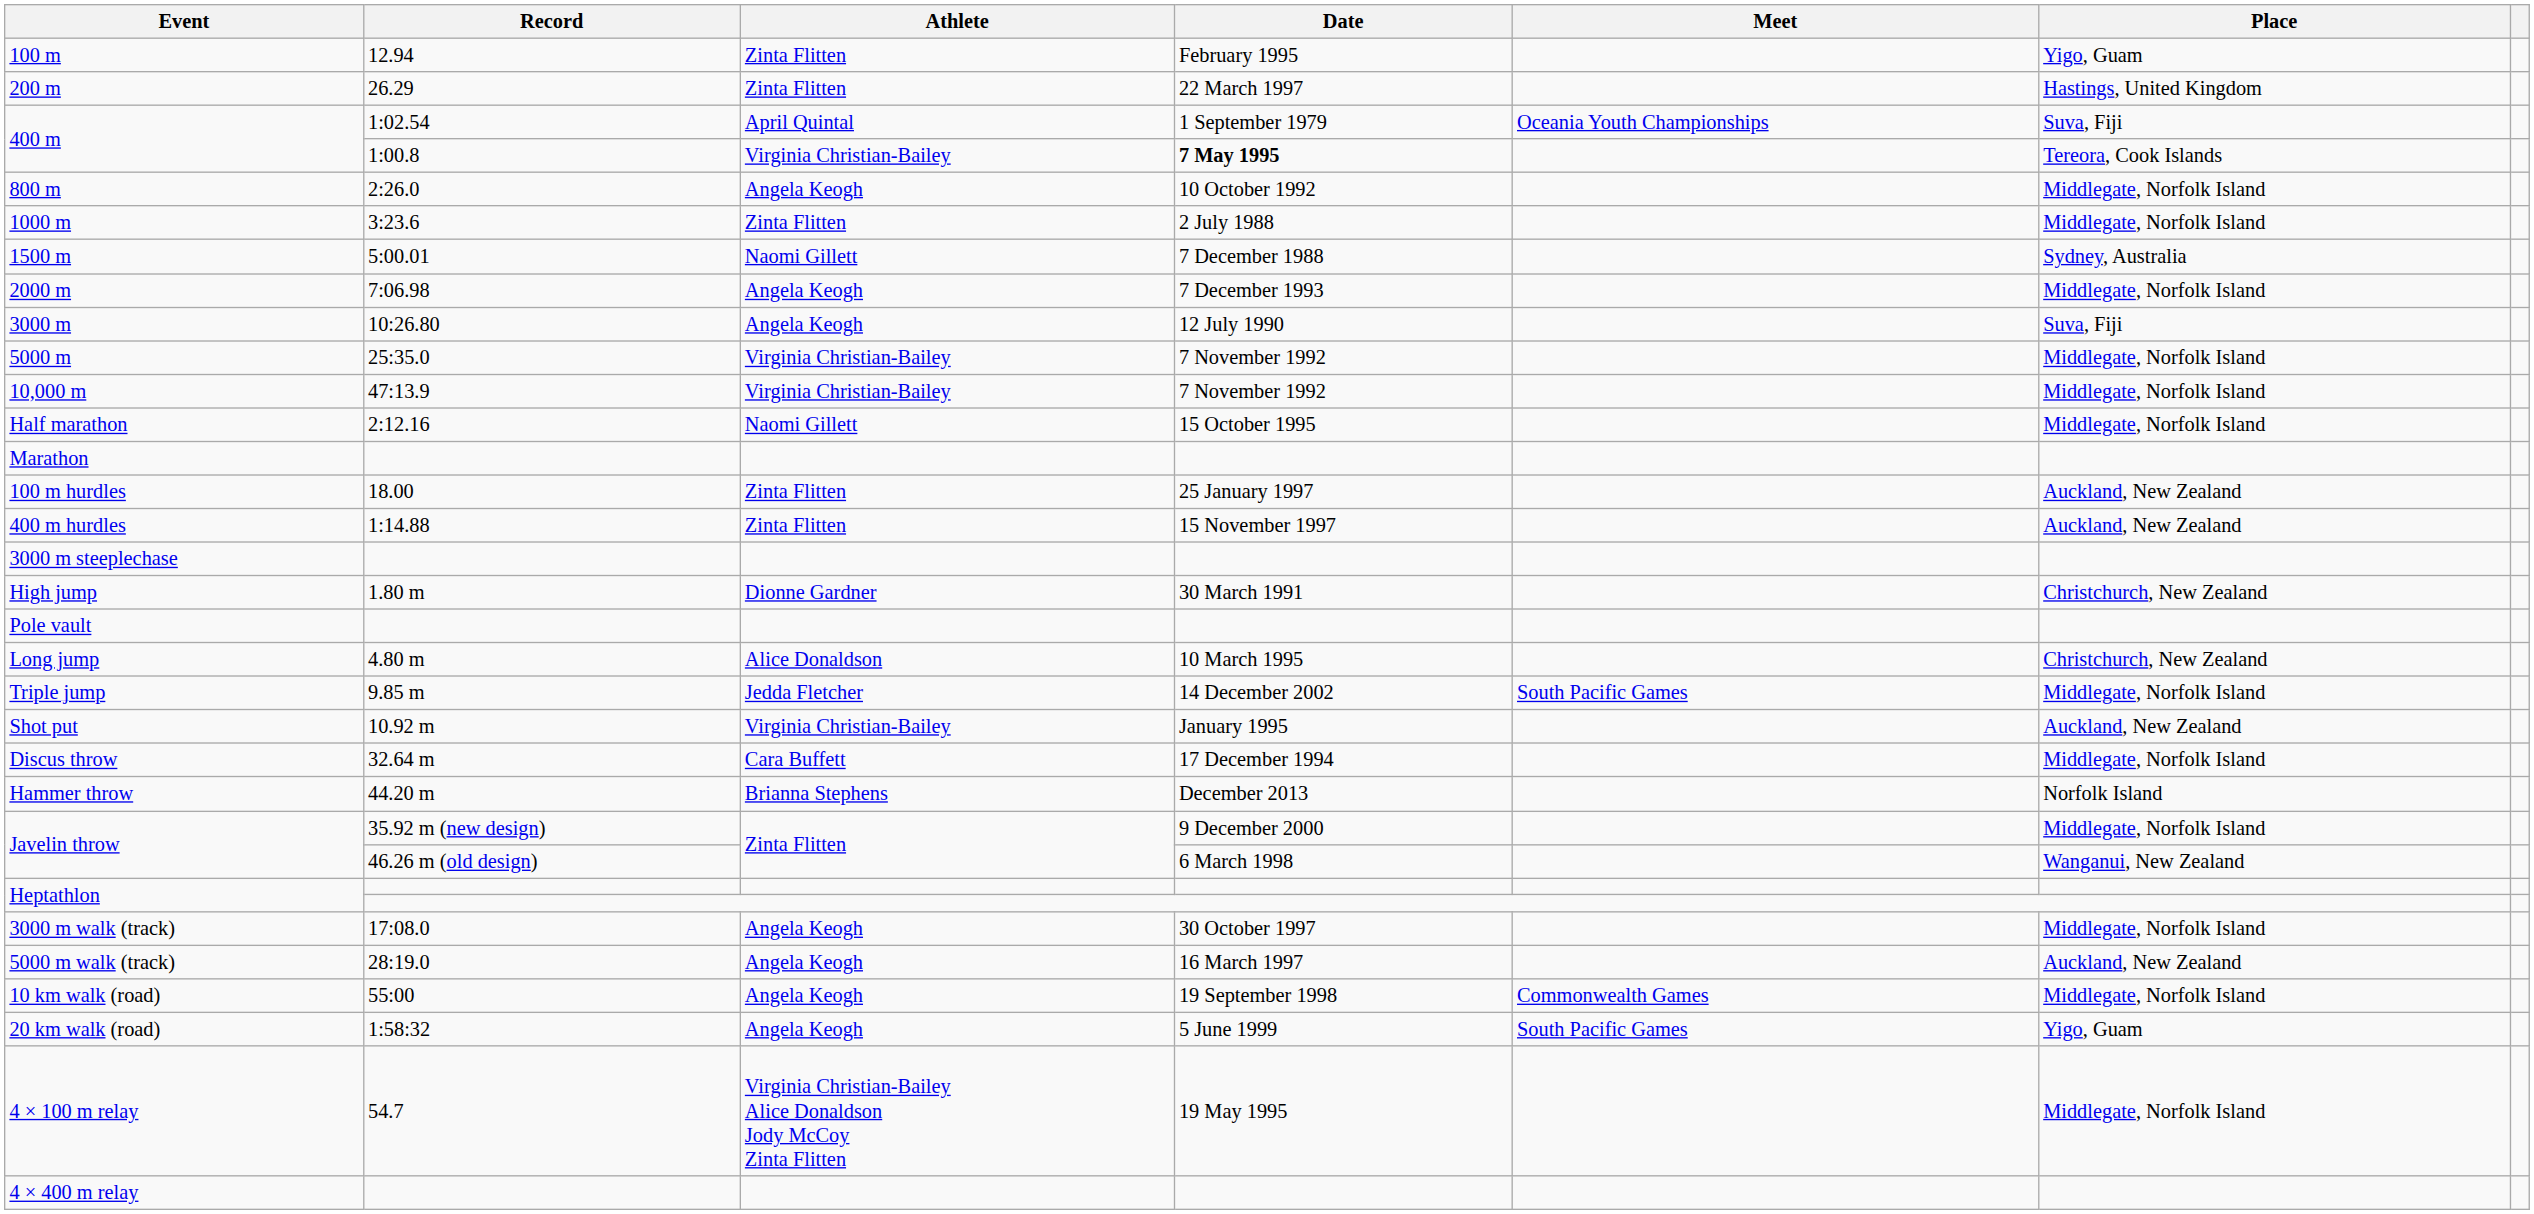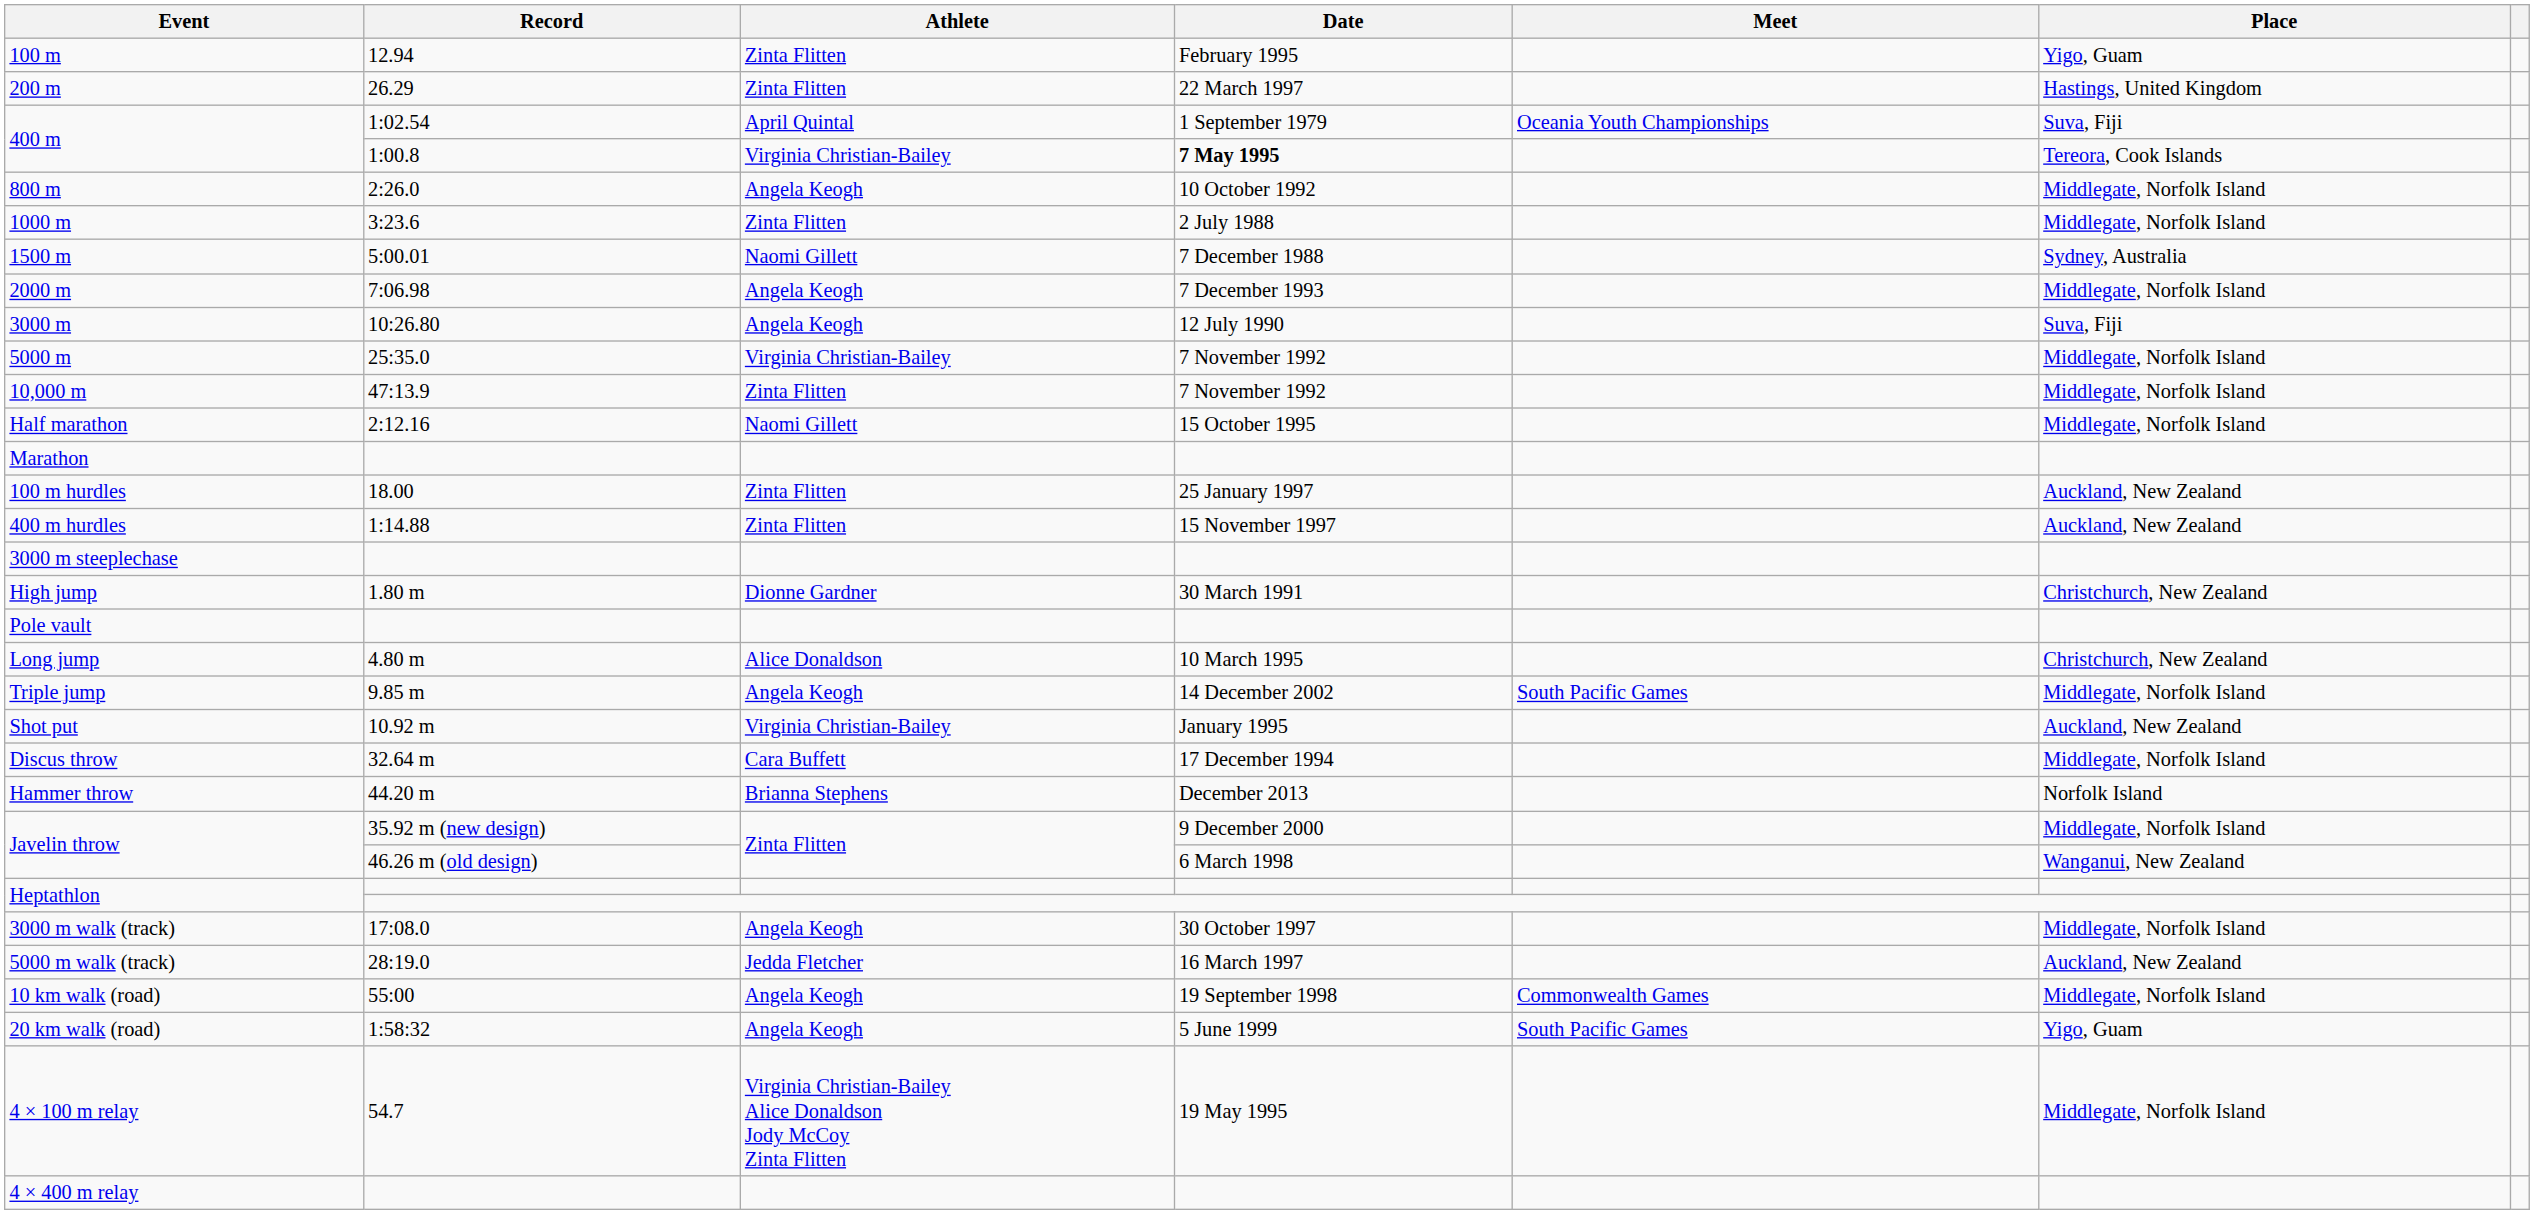10,000 m | Athlete: Virginia Christian-Bailey -> Zinta Flitten
Triple jump | Athlete: Jedda Fletcher -> Angela Keogh
5000 m walk (track) | Athlete: Angela Keogh -> Jedda Fletcher
